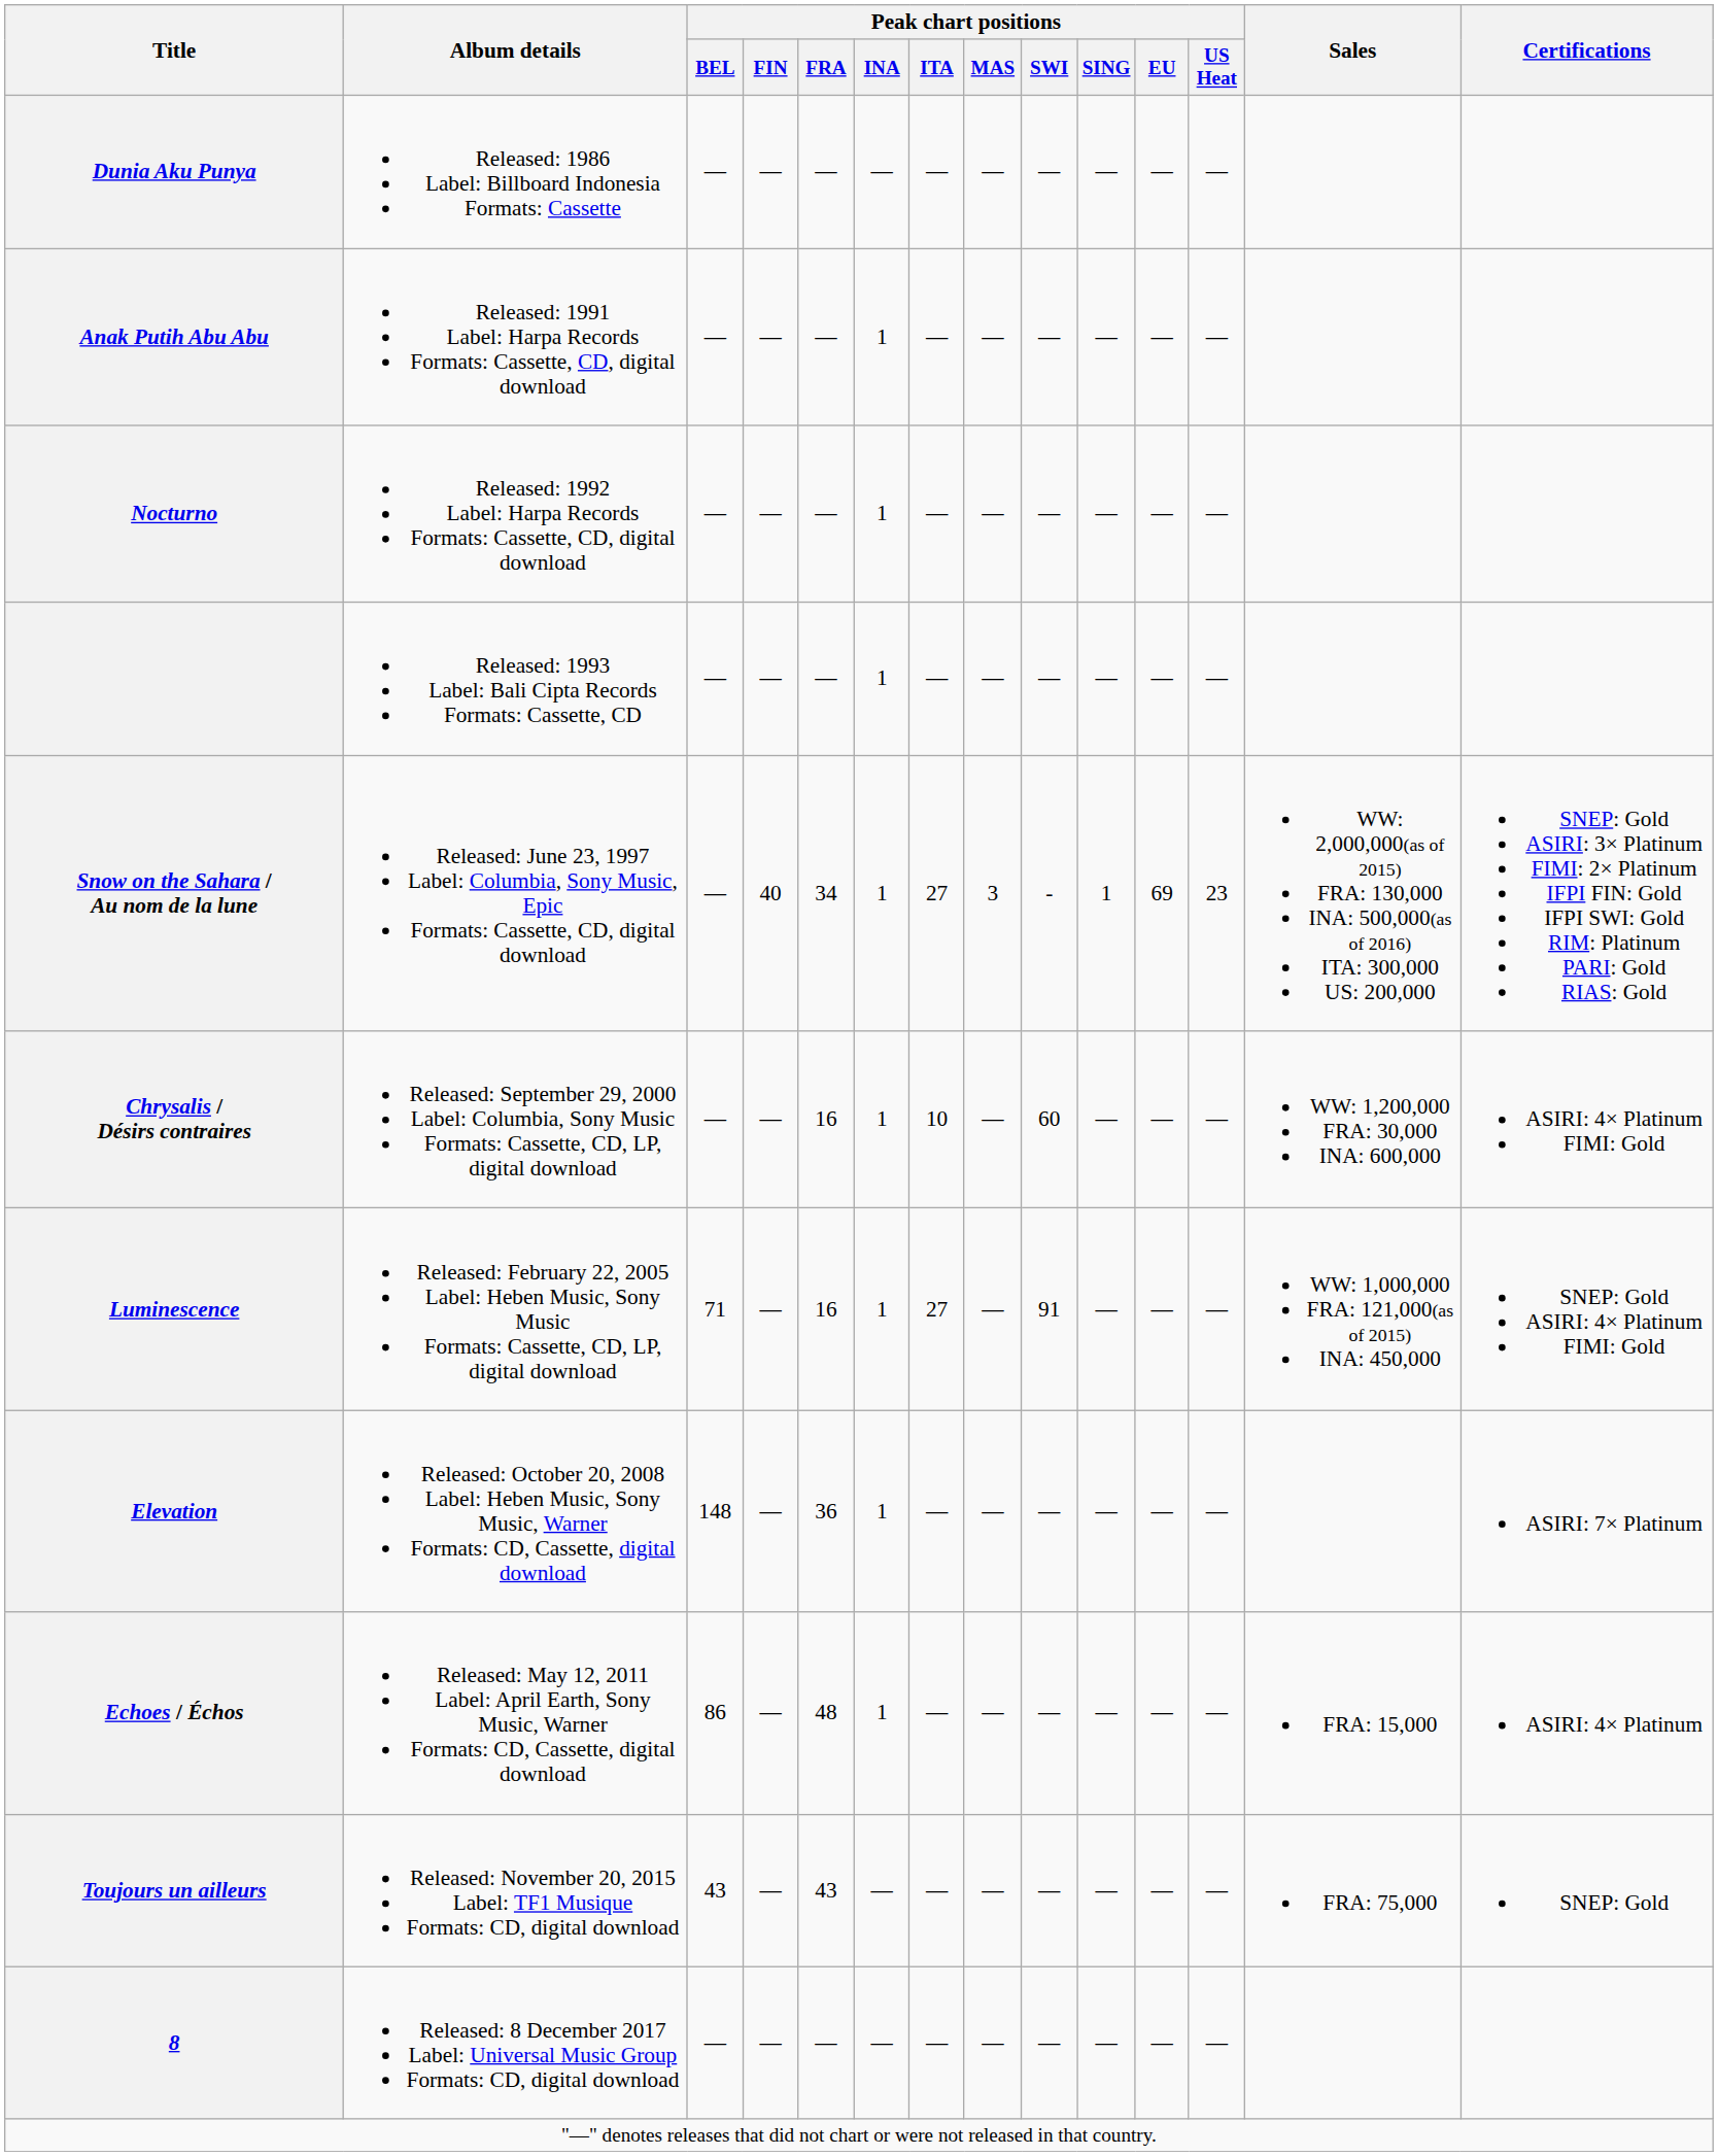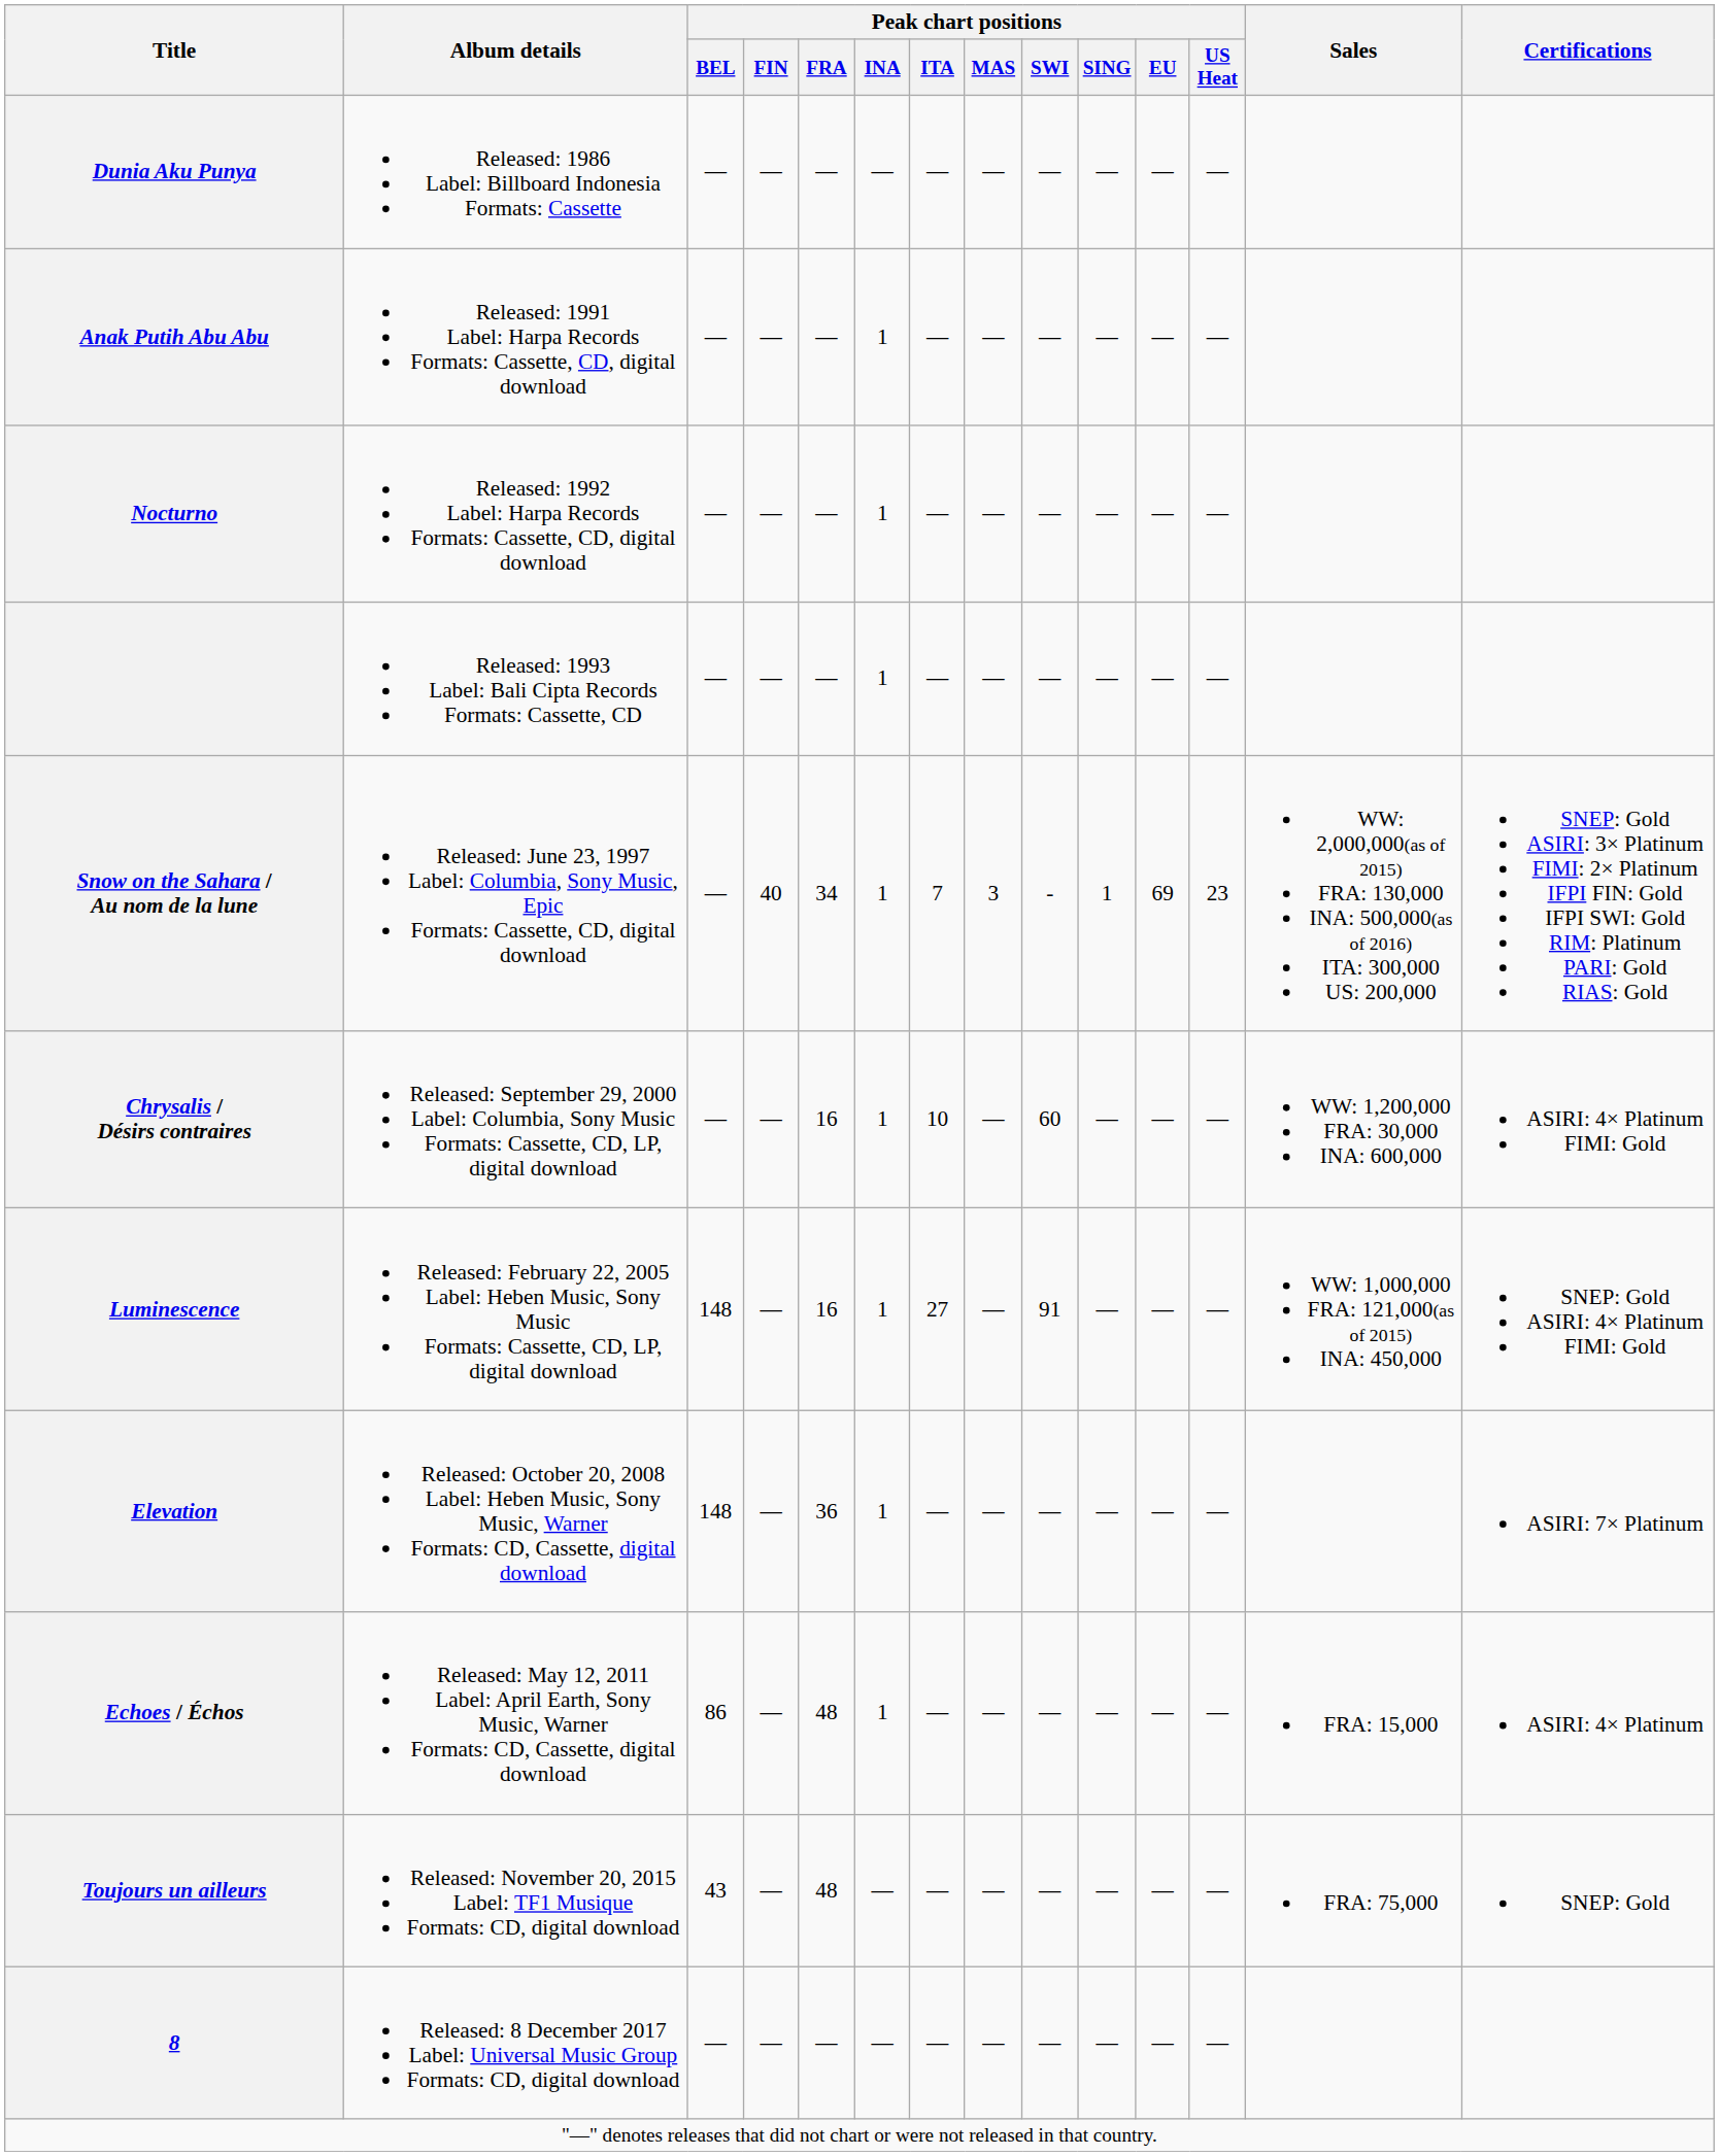Snow on the Sahara / Au nom de la lune | Peak chart positions / ITA: 27 -> 7
Luminescence | Peak chart positions / BEL: 71 -> 148
Toujours un ailleurs | Peak chart positions / FRA: 43 -> 48
